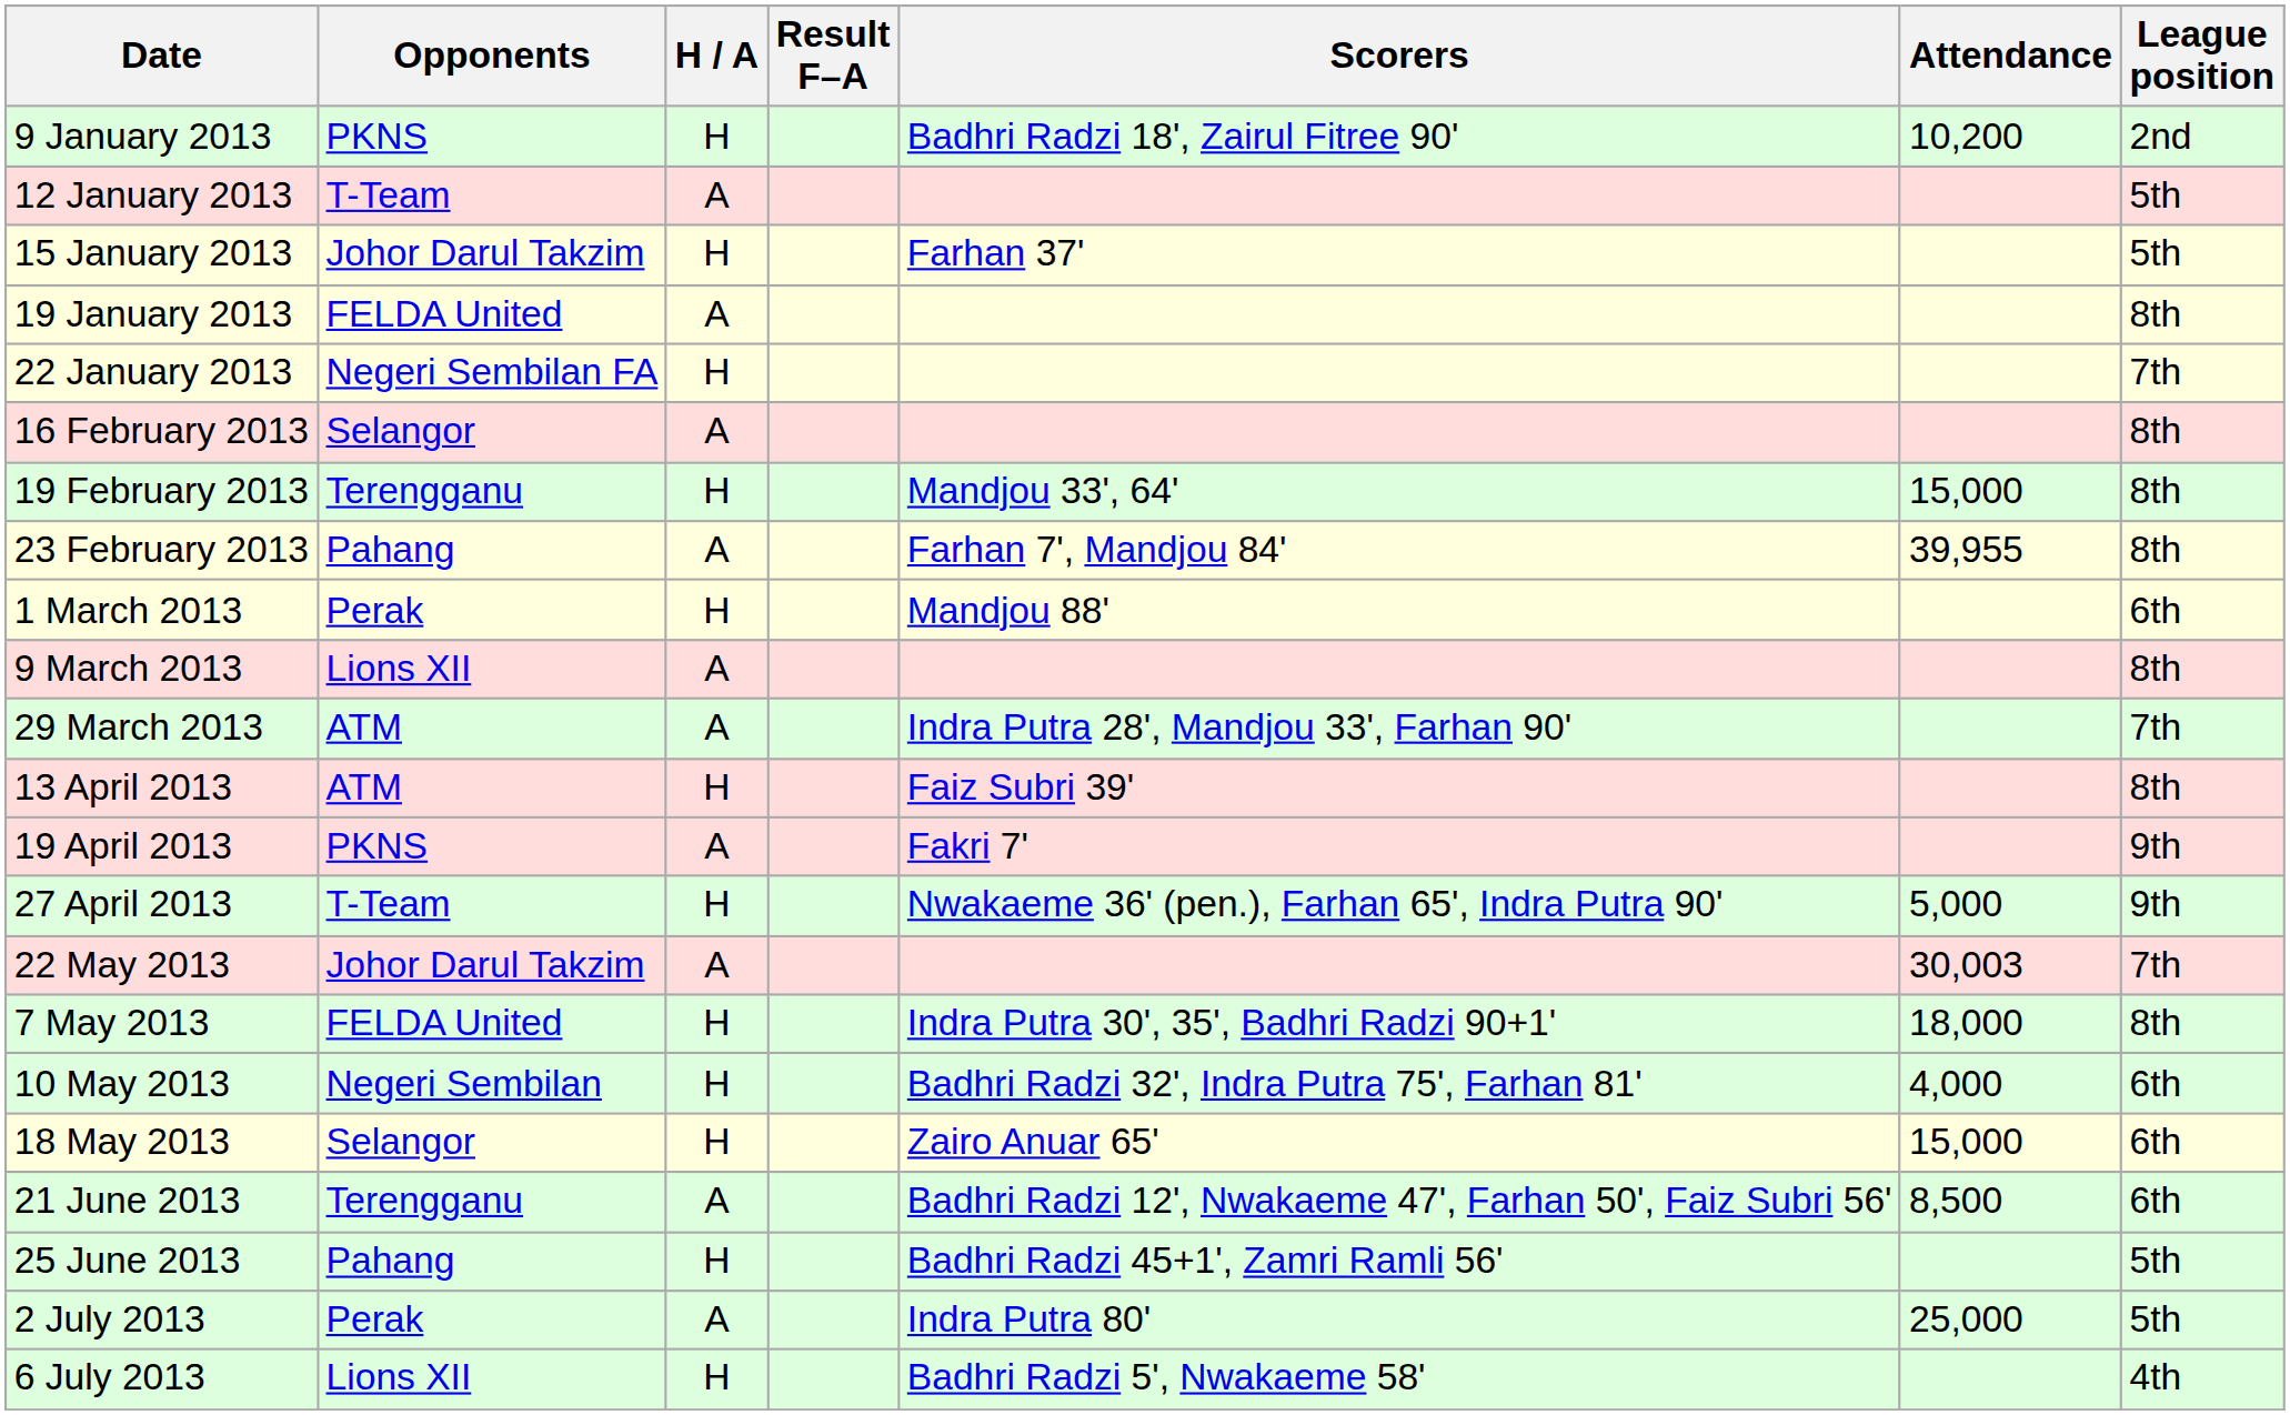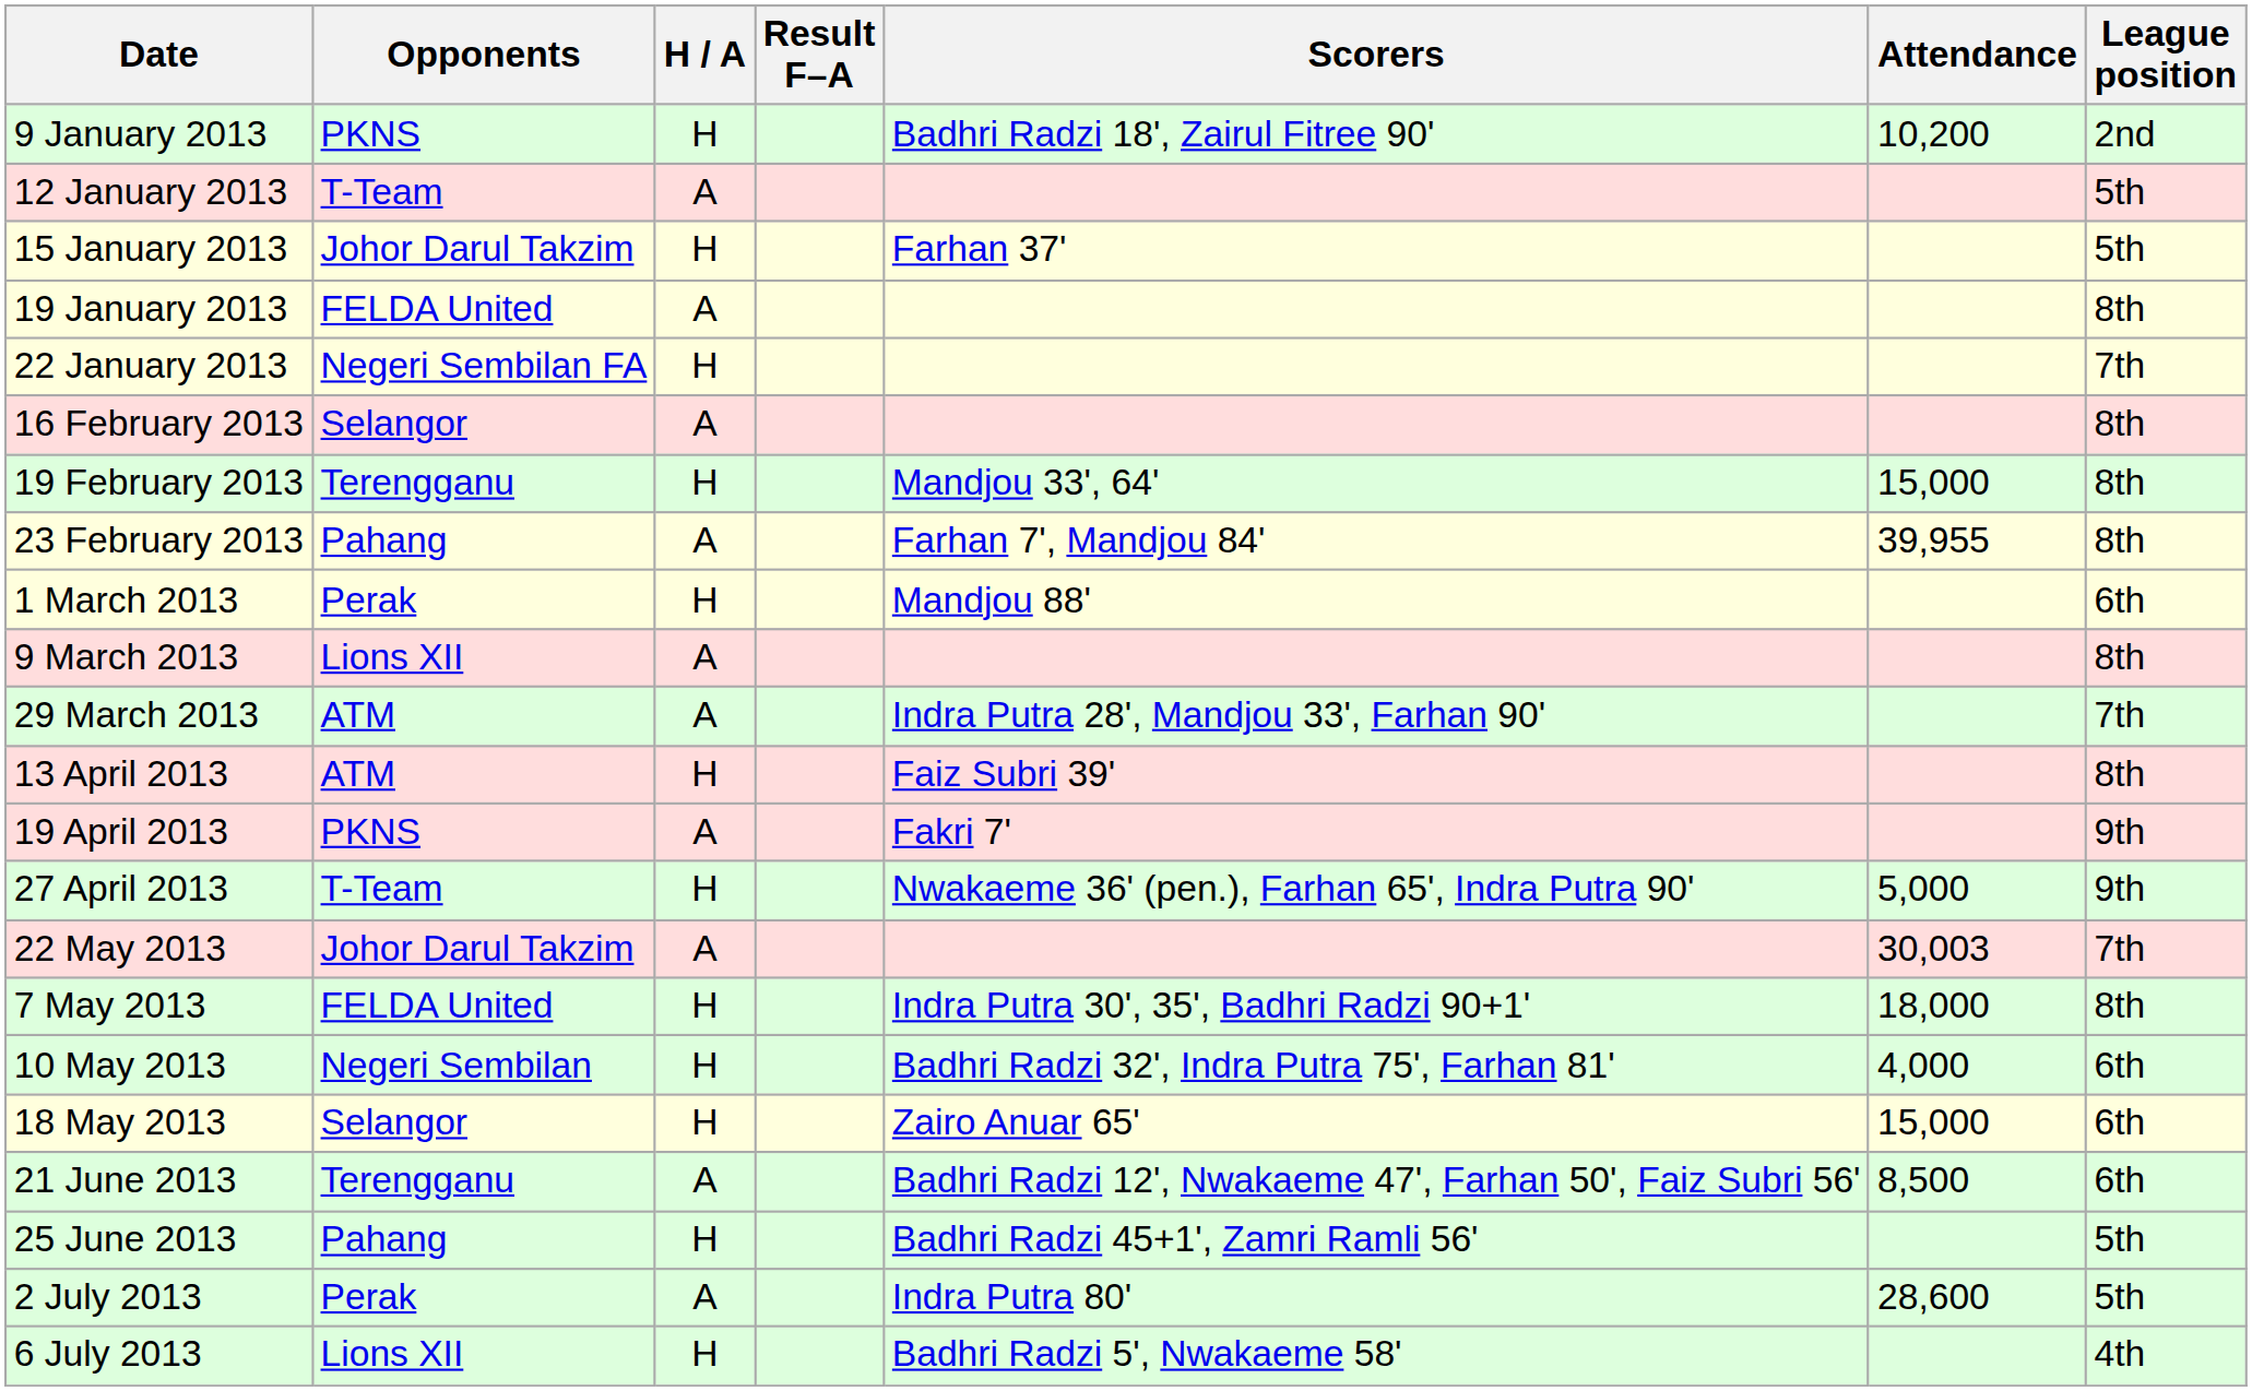2 July 2013 | Attendance: 25,000 -> 28,600
